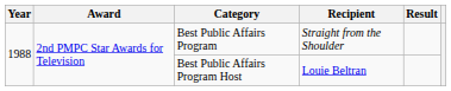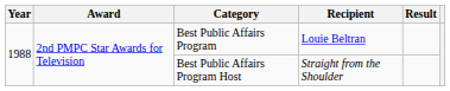Best Public Affairs Program | Recipient: Straight from the Shoulder -> Louie Beltran
Best Public Affairs Program Host | Recipient: Louie Beltran -> Straight from the Shoulder
